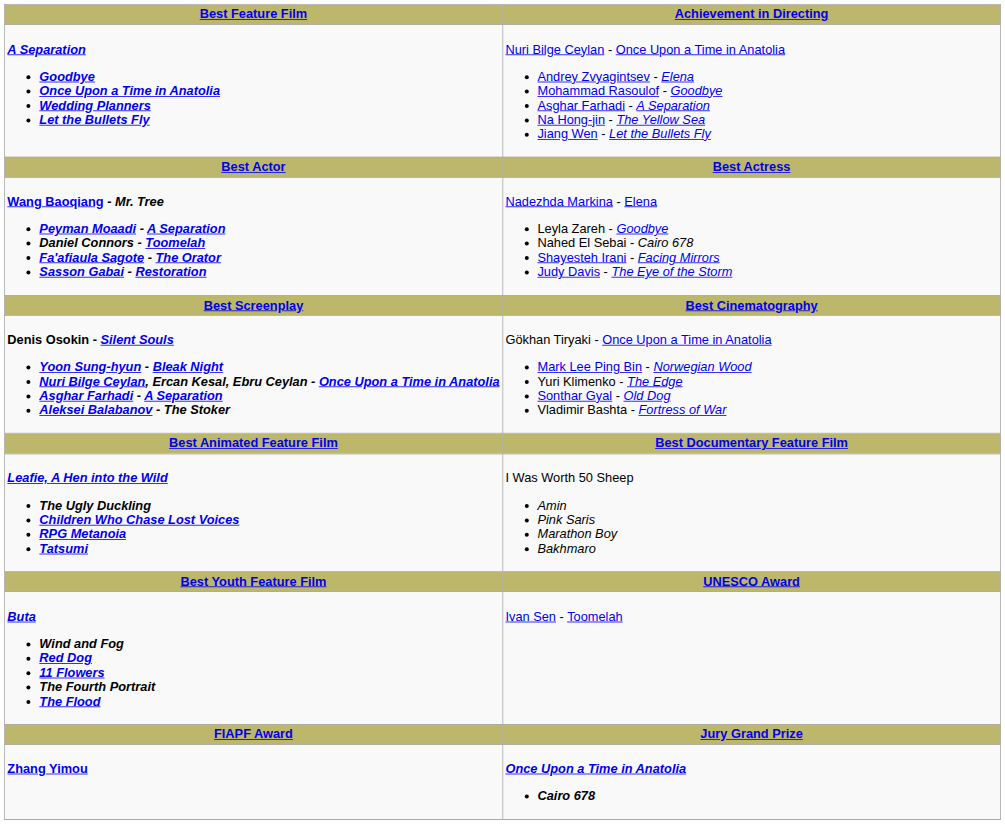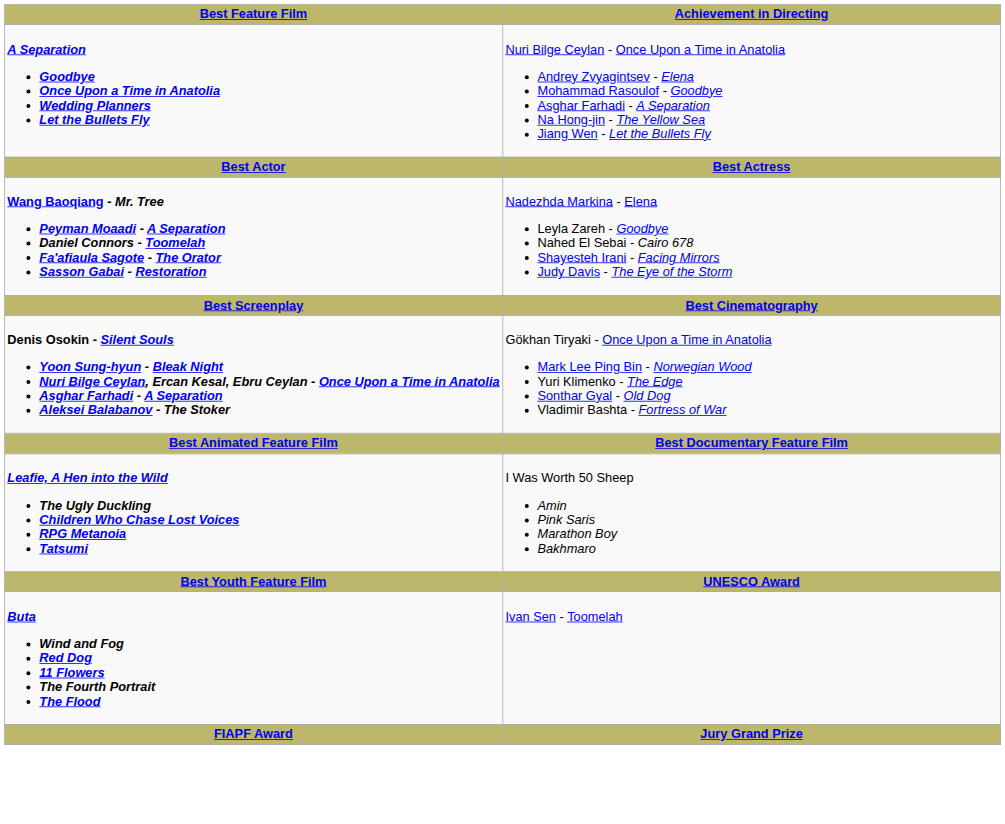- row: Zhang Yimou | Once Upon a Time in Anatolia Cairo 678
